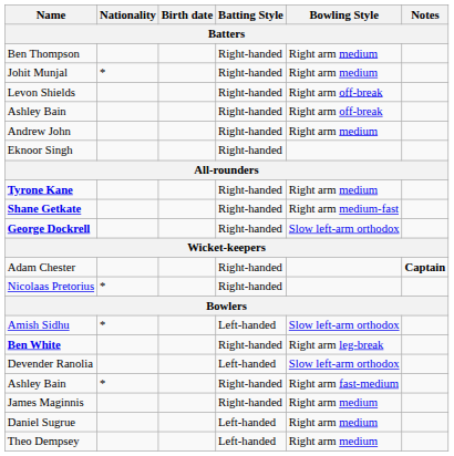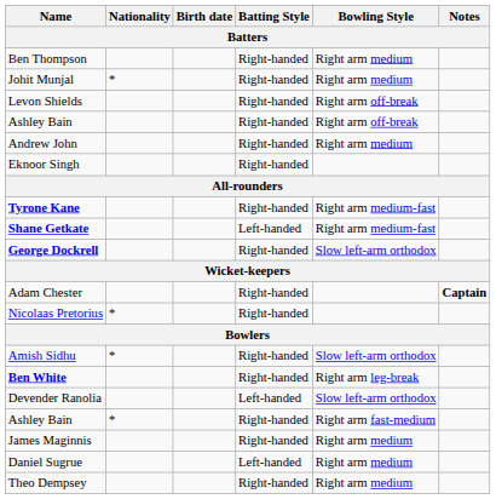Tyrone Kane | Bowling Style: Right arm medium -> Right arm medium-fast
Shane Getkate | Batting Style: Right-handed -> Left-handed
Amish Sidhu | Batting Style: Left-handed -> Right-handed
Theo Dempsey | Batting Style: Left-handed -> Right-handed
